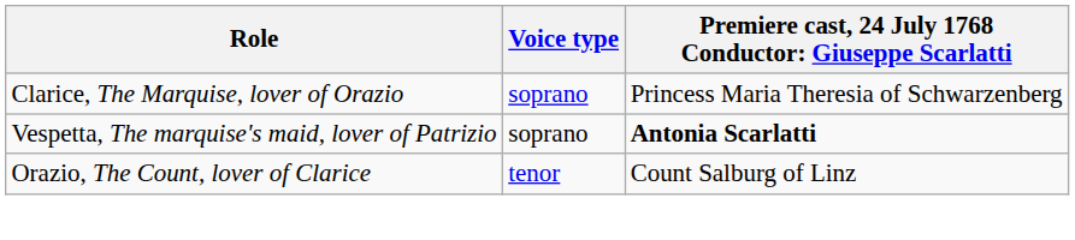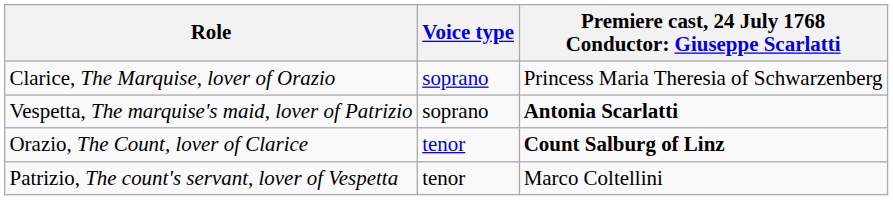Orazio, The Count, lover of Clarice | column 3: normal -> bold
+ row: Patrizio, The count's servant, lover of Vespetta | tenor | Marco Coltellini
